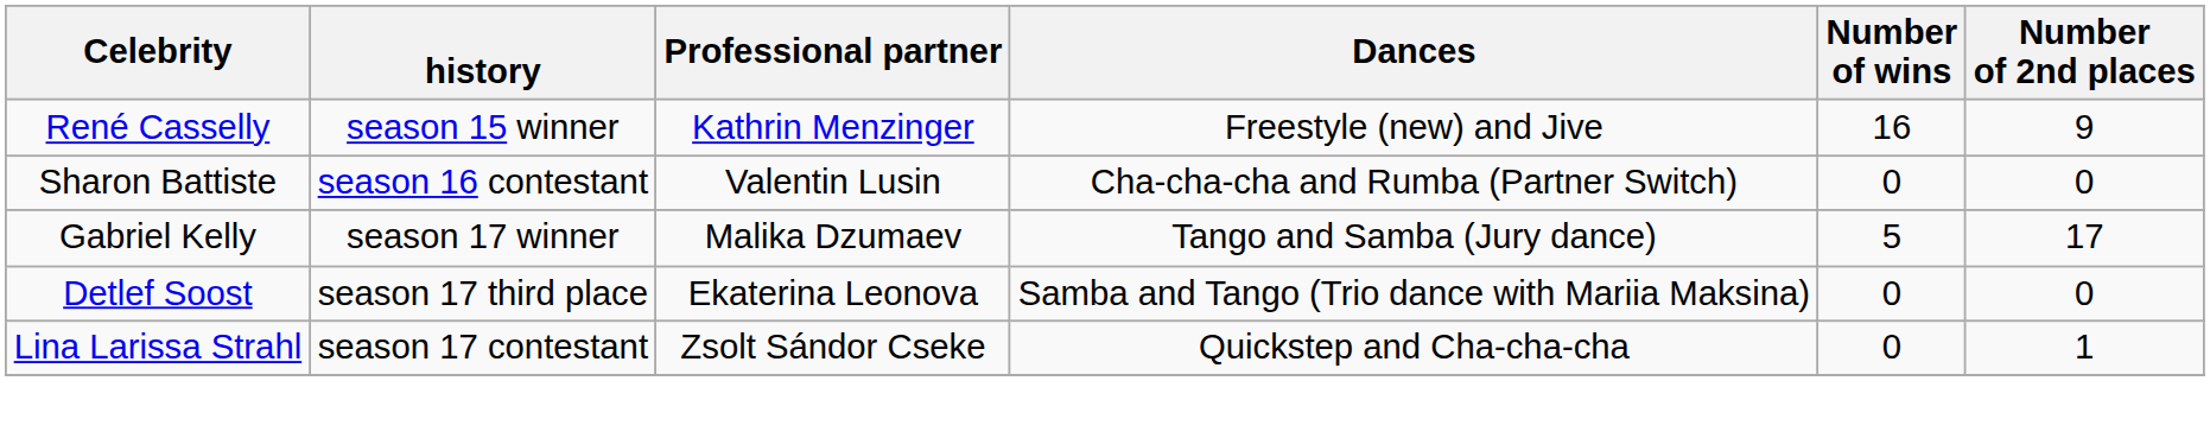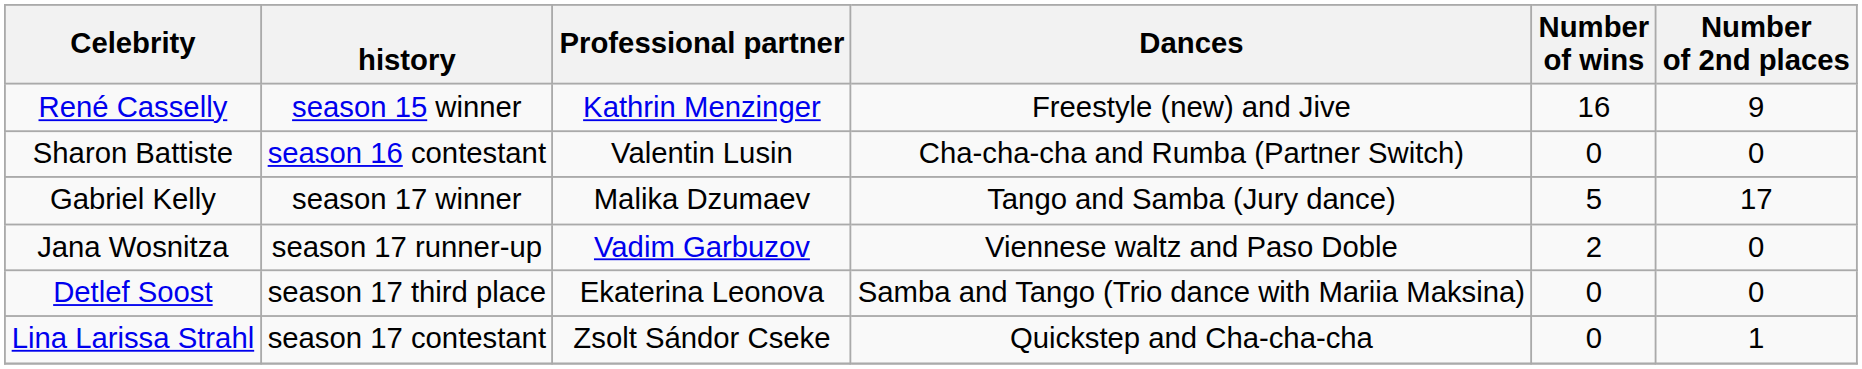+ row: Jana Wosnitza | season 17 runner-up | Vadim Garbuzov | Viennese waltz and Paso Doble | 2 | 0
